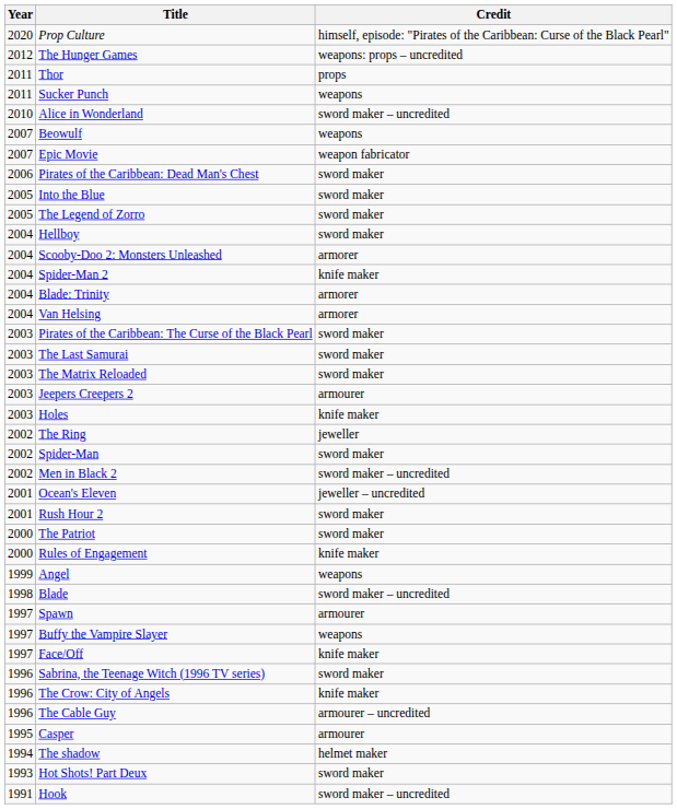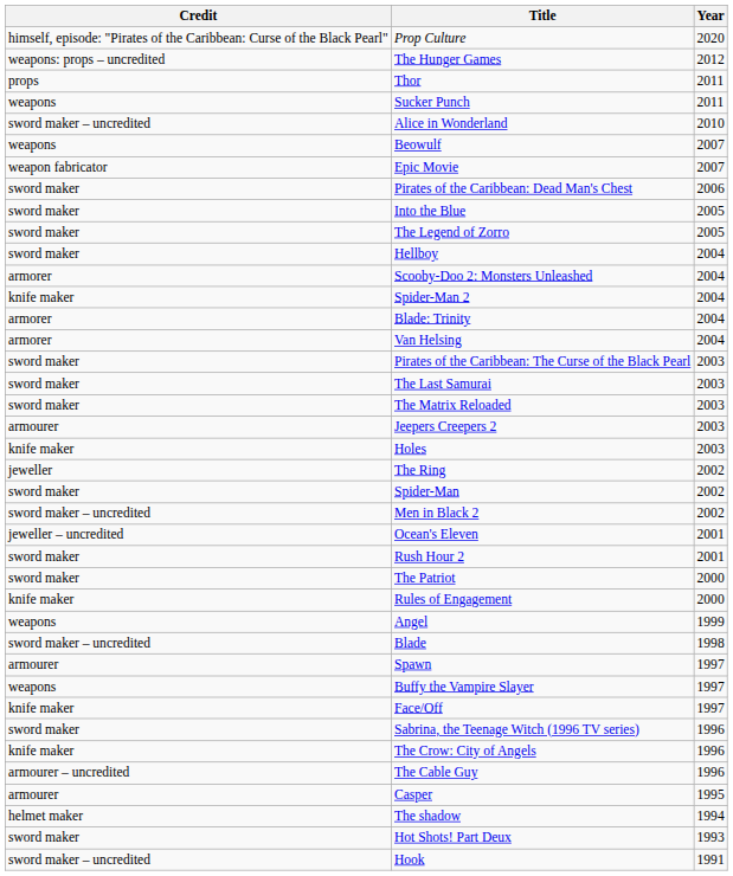columns swapped: Year <-> Credit
